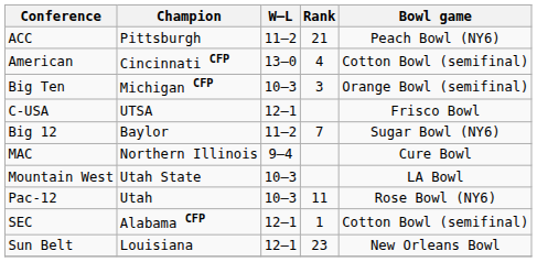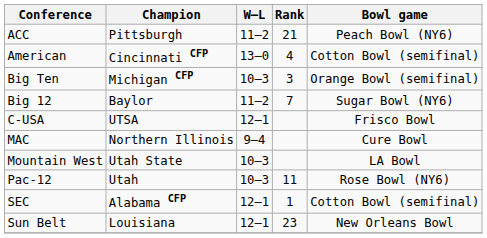rows swapped: Big 12 <-> C-USA
